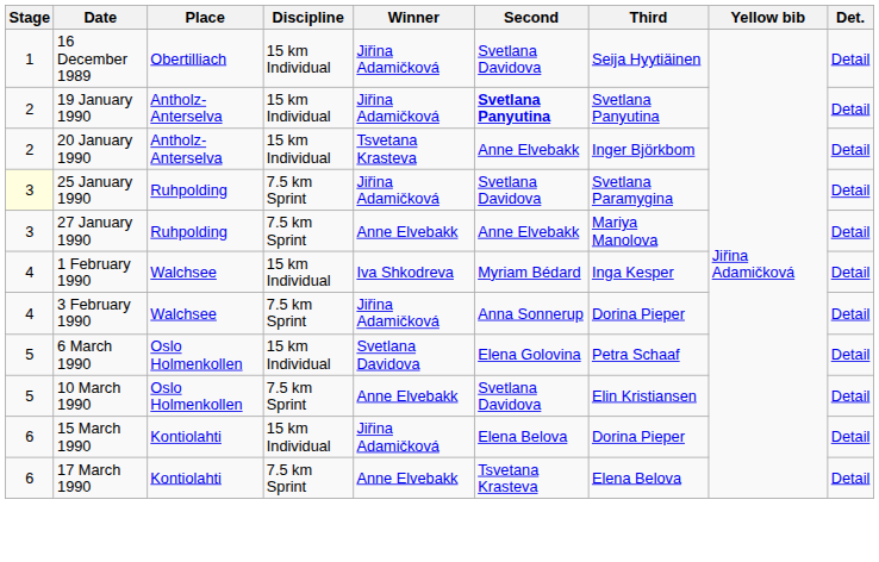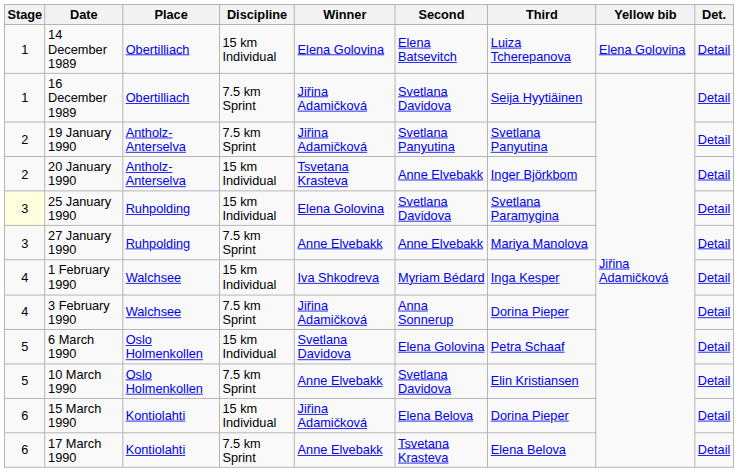+ row: 1 | 14 December 1989 | Obertilliach | 15 km Individual | Elena Golovina | Elena Batsevitch | Luiza Tcherepanova | Elena Golovina | Detail
16 December 1989 | Discipline: 15 km Individual -> 7.5 km Sprint
19 January 1990 | Discipline: 15 km Individual -> 7.5 km Sprint
19 January 1990 | Second: bold -> normal
25 January 1990 | Discipline: 7.5 km Sprint -> 15 km Individual
25 January 1990 | Winner: Jiřina Adamičková -> Elena Golovina
